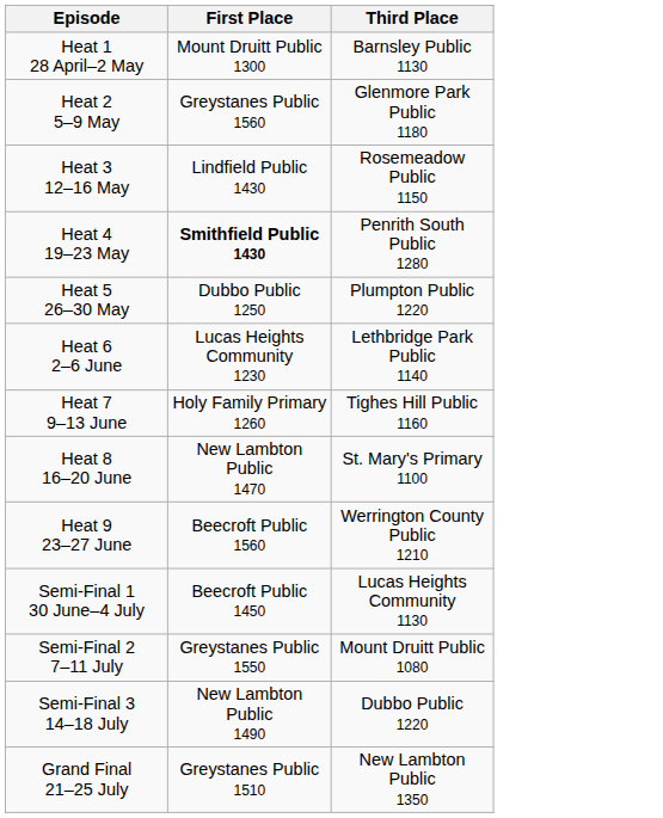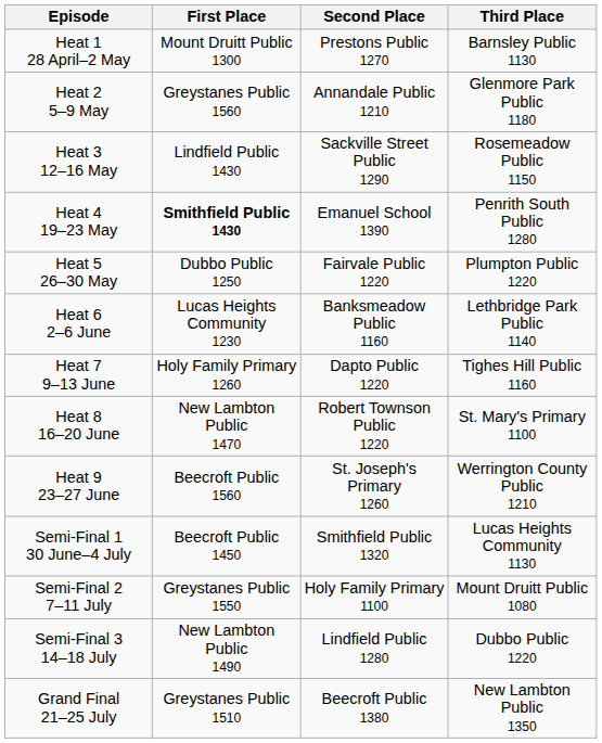+ column: Second Place | Prestons Public 1270 | Annandale Public 1210 | Sackville Street Public 1290 | Emanuel School 1390 | Fairvale Public 1220 | Banksmeadow Public 1160 | Dapto Public 1220 | Robert Townson Public 1220 | St. Joseph's Primary 1260 | Smithfield Public 1320 | Holy Family Primary 1100 | Lindfield Public 1280 | Beecroft Public 1380
